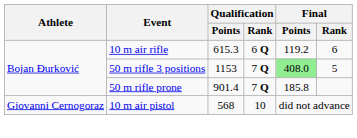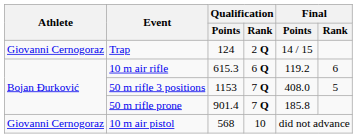+ row: Giovanni Cernogoraz | Trap | 124 | 2 Q | 14 / 15
50 m rifle 3 positions | Final / Points: lightgreen background -> no background
